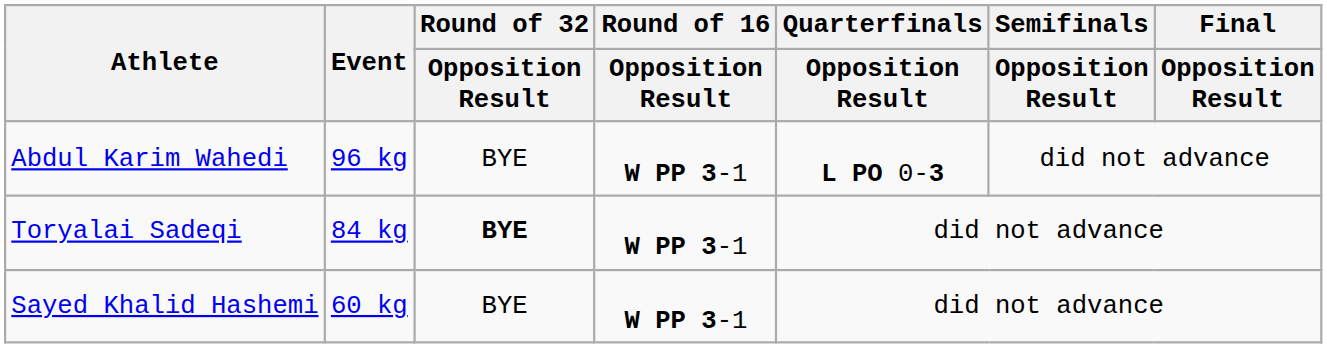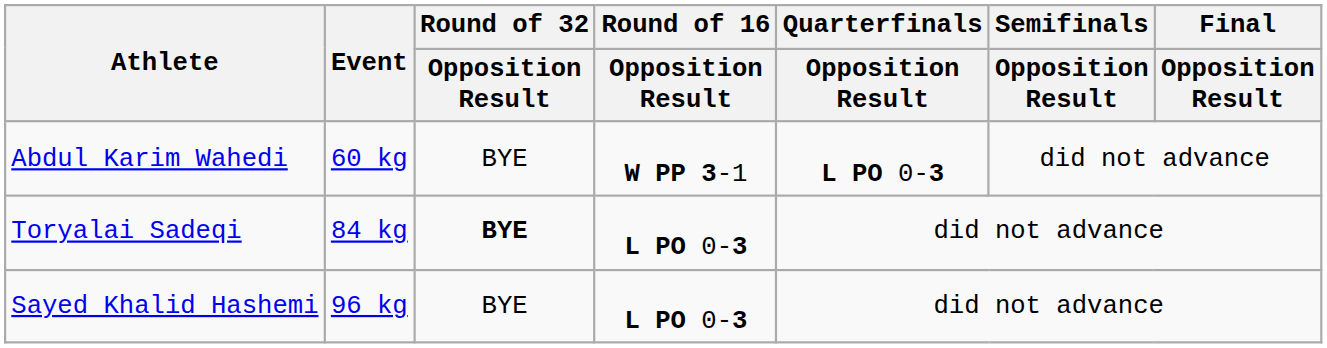Abdul Karim Wahedi | Event: 96 kg -> 60 kg
Toryalai Sadeqi | Round of 16 / Opposition Result: W PP 3-1 -> L PO 0-3
Sayed Khalid Hashemi | Event: 60 kg -> 96 kg
Sayed Khalid Hashemi | Round of 16 / Opposition Result: W PP 3-1 -> L PO 0-3
